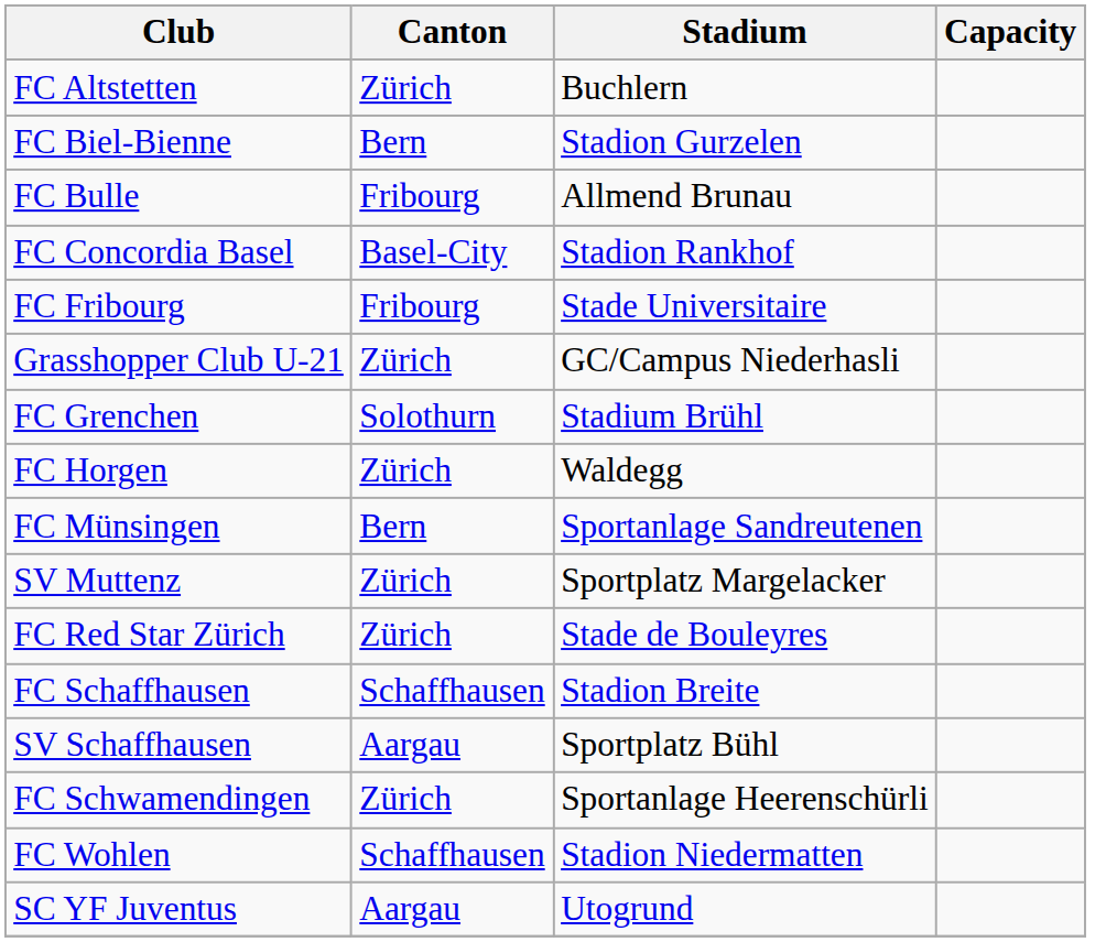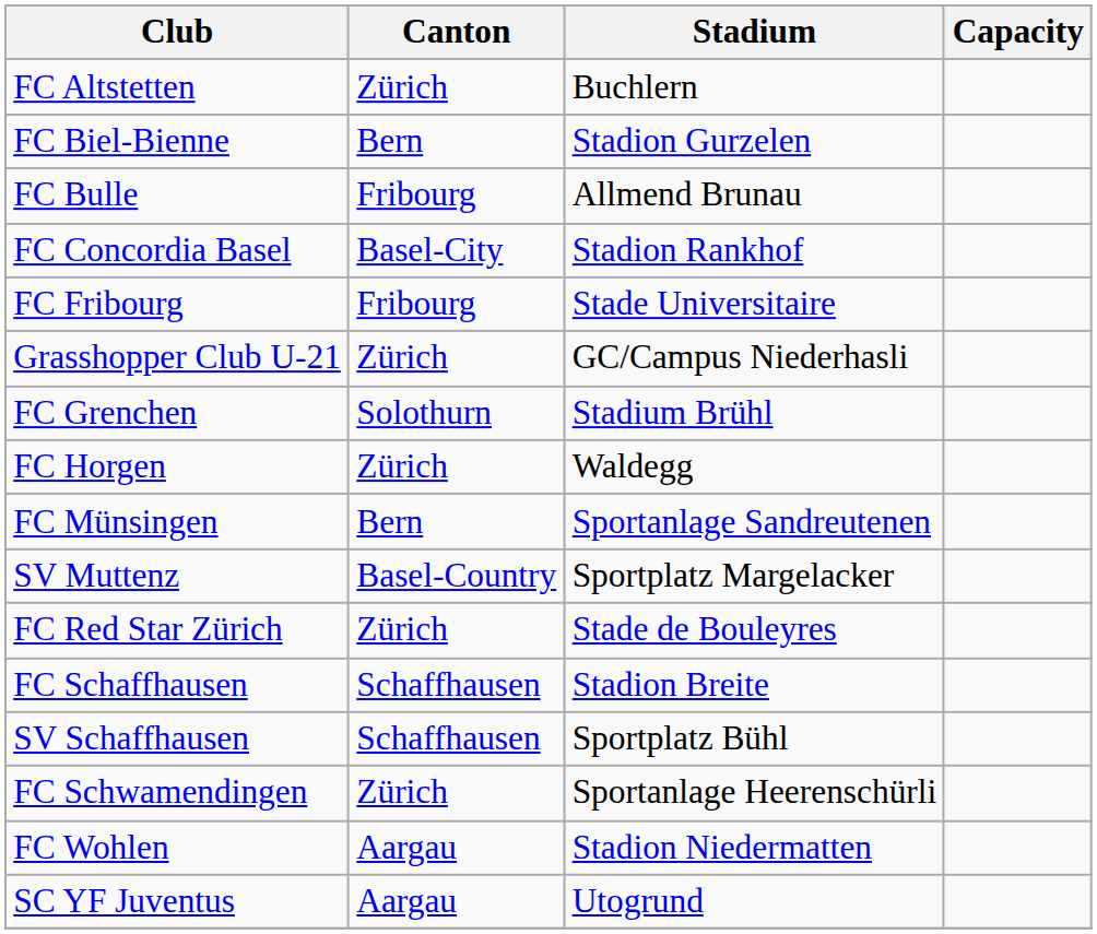SV Muttenz | Canton: Zürich -> Basel-Country
SV Schaffhausen | Canton: Aargau -> Schaffhausen
FC Wohlen | Canton: Schaffhausen -> Aargau
